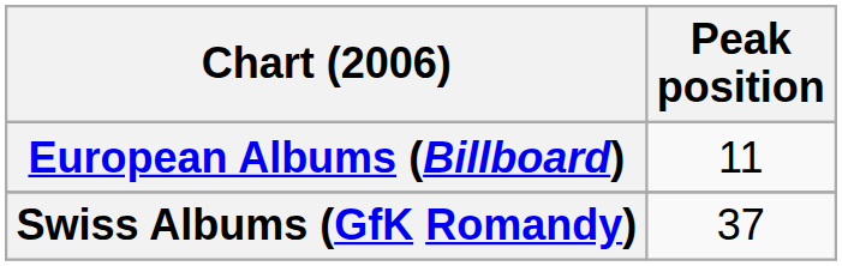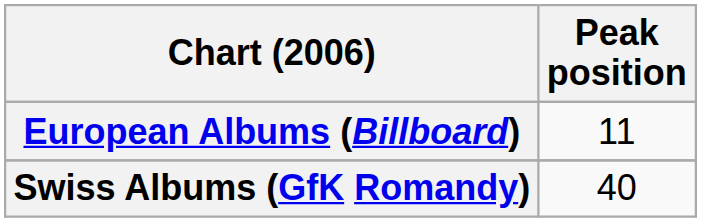Swiss Albums (GfK Romandy) | Peak position: 37 -> 40
